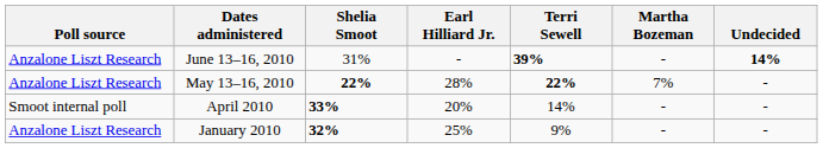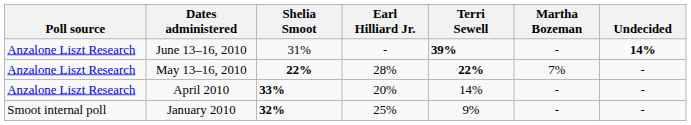April 2010 | Poll source: Smoot internal poll -> Anzalone Liszt Research
January 2010 | Poll source: Anzalone Liszt Research -> Smoot internal poll
